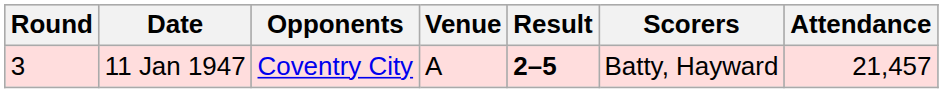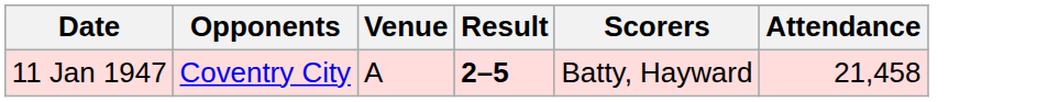- column: Round | 3
11 Jan 1947 | Attendance: 21,457 -> 21,458
